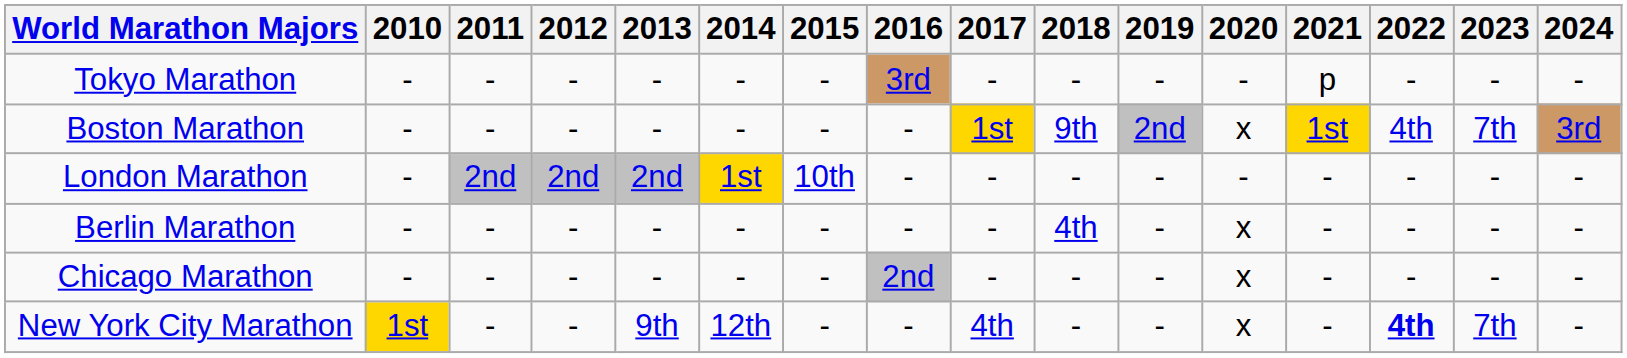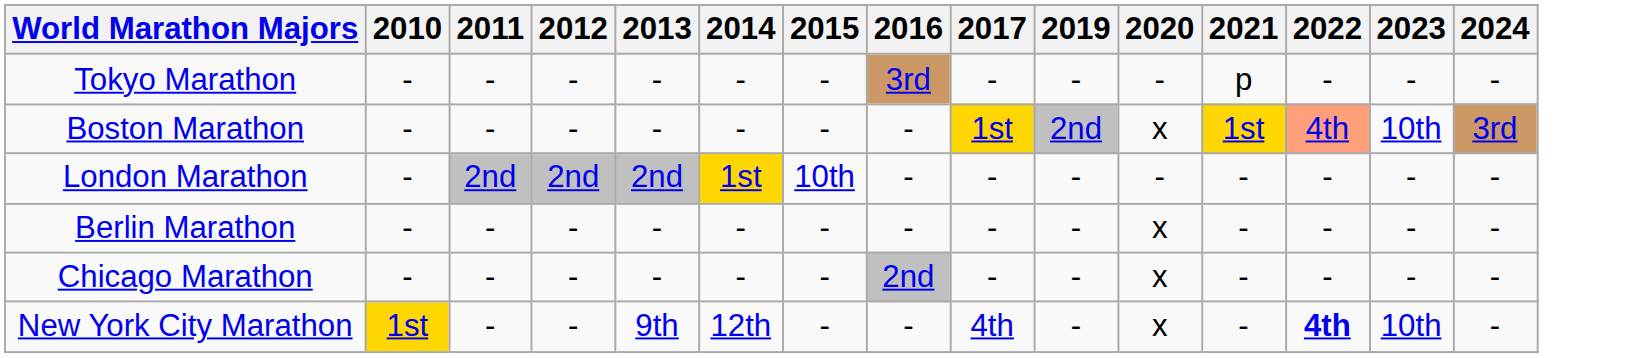- column: 2018 | - | 9th | - | 4th | - | -
Boston Marathon | 2022: no background -> lightsalmon background
Boston Marathon | 2023: 7th -> 10th
New York City Marathon | 2023: 7th -> 10th
